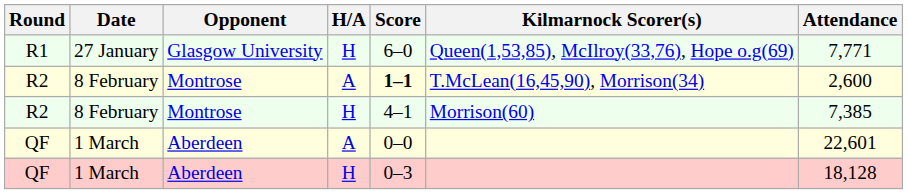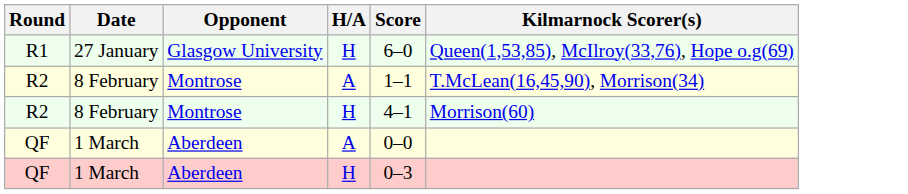- column: Attendance | 7,771 | 2,600 | 7,385 | 22,601 | 18,128
R2 / A | Score: bold -> normal
